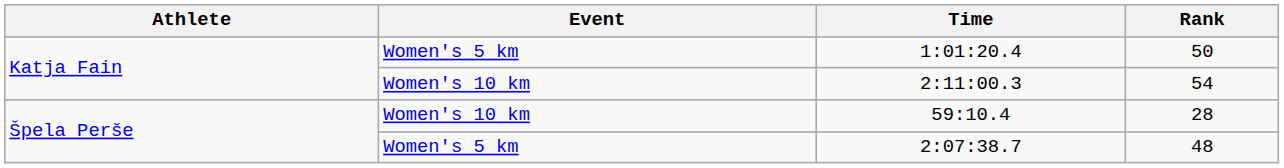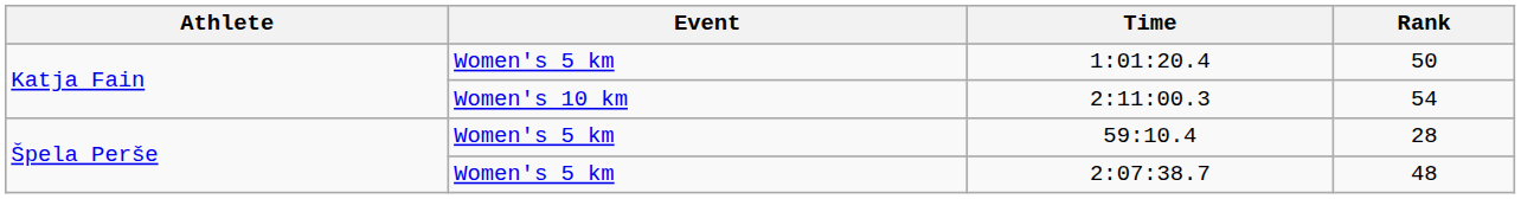59:10.4 | Event: Women's 10 km -> Women's 5 km
